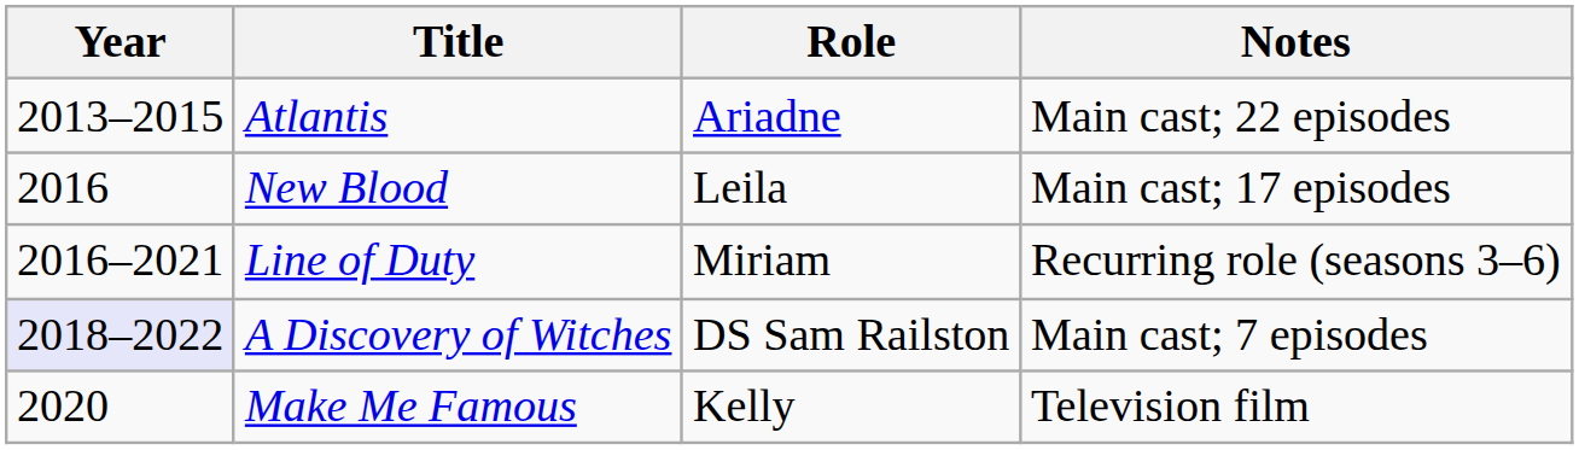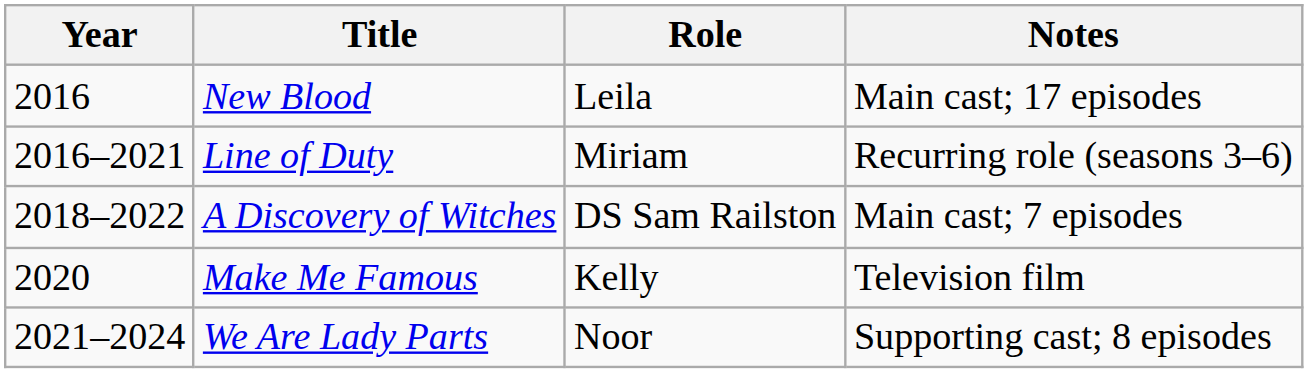- row: 2013–2015 | Atlantis | Ariadne | Main cast; 22 episodes
A Discovery of Witches | Year: lavender background -> no background
+ row: 2021–2024 | We Are Lady Parts | Noor | Supporting cast; 8 episodes
